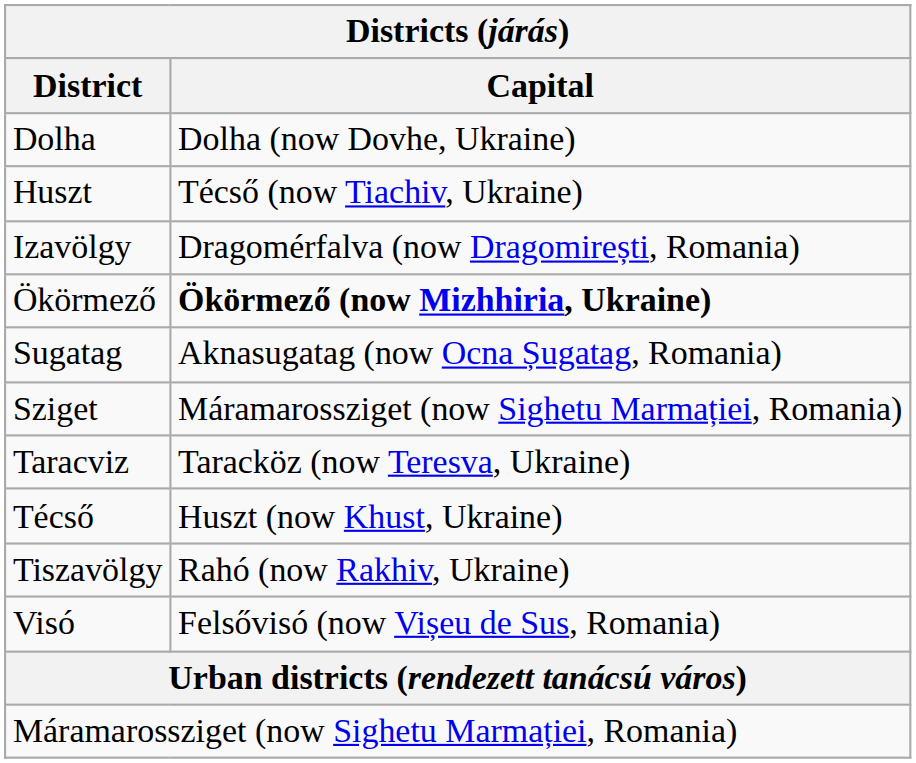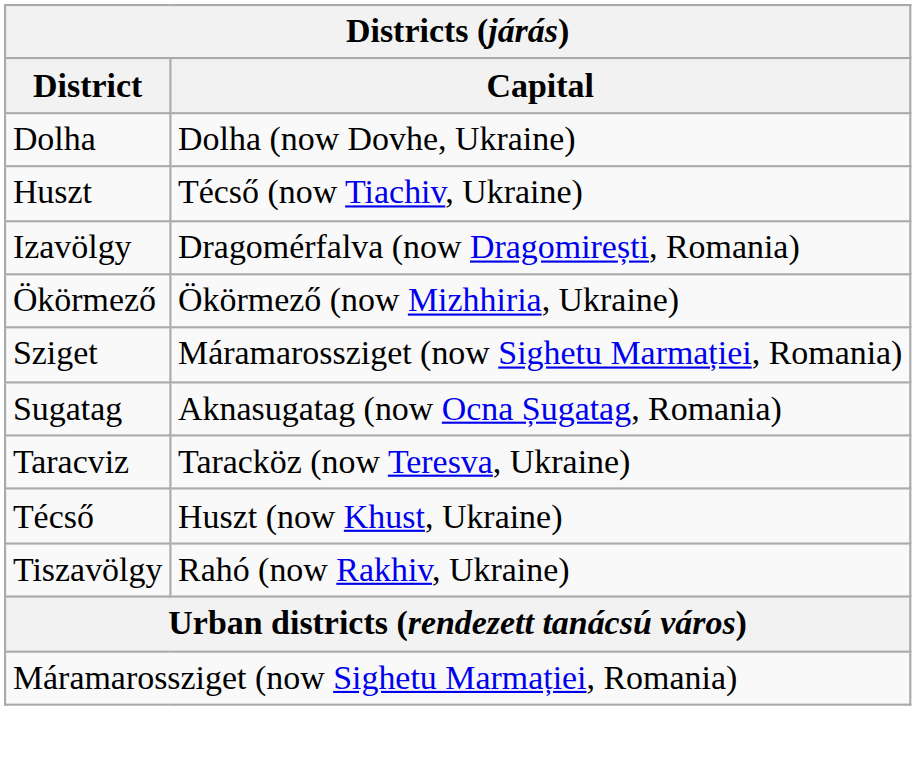Ökörmező | Capital: bold -> normal
rows swapped: Sugatag <-> Sziget
- row: Visó | Felsővisó (now Vișeu de Sus, Romania)
